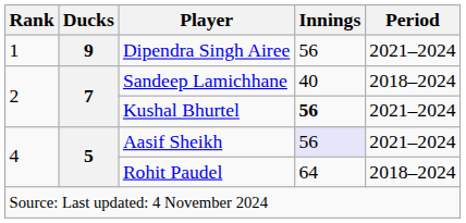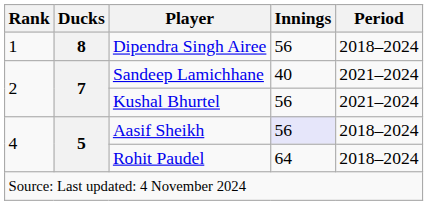Dipendra Singh Airee | Ducks: 9 -> 8
Dipendra Singh Airee | Period: 2021–2024 -> 2018–2024
Sandeep Lamichhane | Period: 2018–2024 -> 2021–2024
Kushal Bhurtel | Innings: bold -> normal
Aasif Sheikh | Period: 2021–2024 -> 2018–2024
